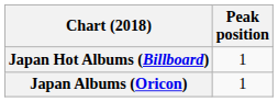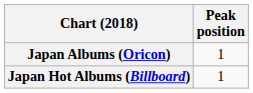rows swapped: Japan Albums (Oricon) <-> Japan Hot Albums (Billboard)
